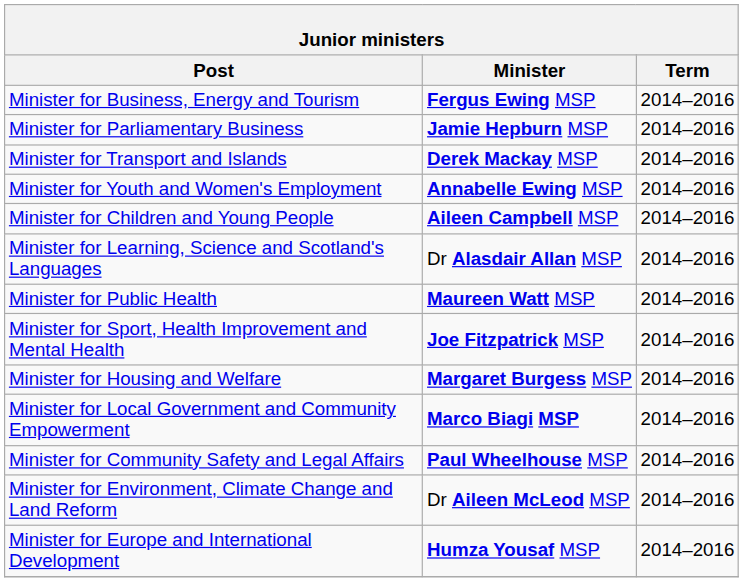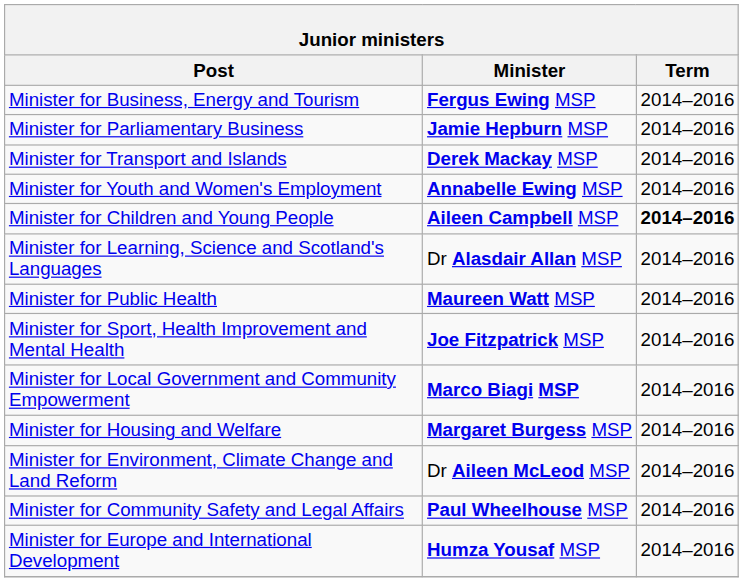Minister for Children and Young People | Term: normal -> bold
rows swapped: Minister for Local Government and Community Empowerment <-> Minister for Housing and Welfare
rows swapped: Minister for Community Safety and Legal Affairs <-> Minister for Environment, Climate Change and Land Reform
